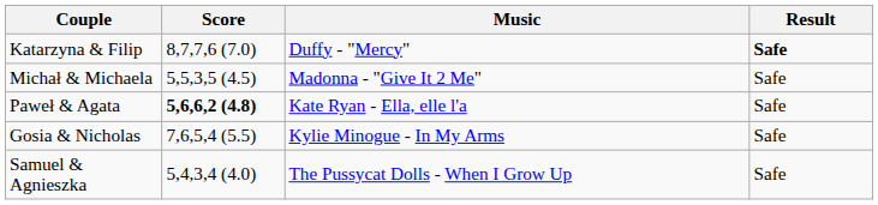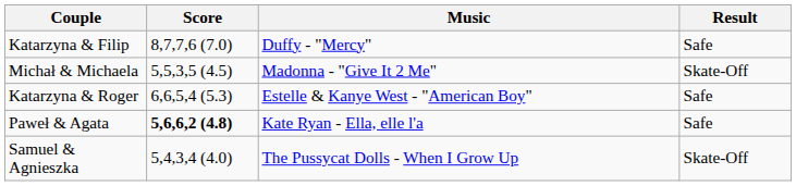Katarzyna & Filip | Result: bold -> normal
Michał & Michaela | Result: Safe -> Skate-Off
+ row: Katarzyna & Roger | 6,6,5,4 (5.3) | Estelle & Kanye West - "American Boy" | Safe
- row: Gosia & Nicholas | 7,6,5,4 (5.5) | Kylie Minogue - In My Arms | Safe
Samuel & Agnieszka | Result: Safe -> Skate-Off
